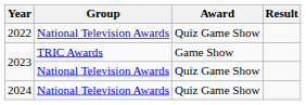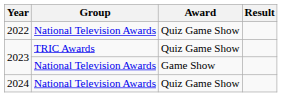2023 / TRIC Awards | Award: Game Show -> Quiz Game Show
2023 / National Television Awards | Award: Quiz Game Show -> Game Show
